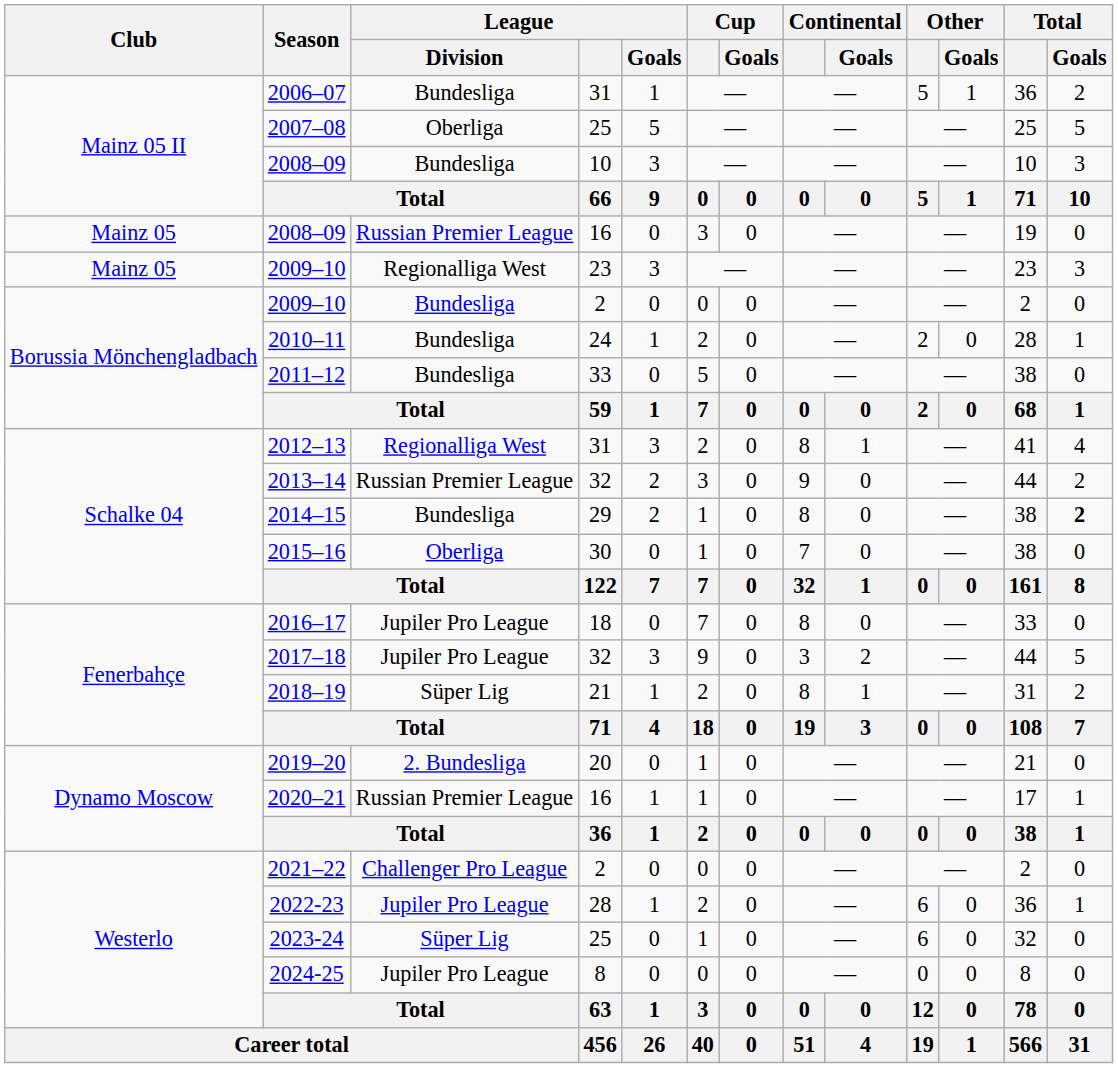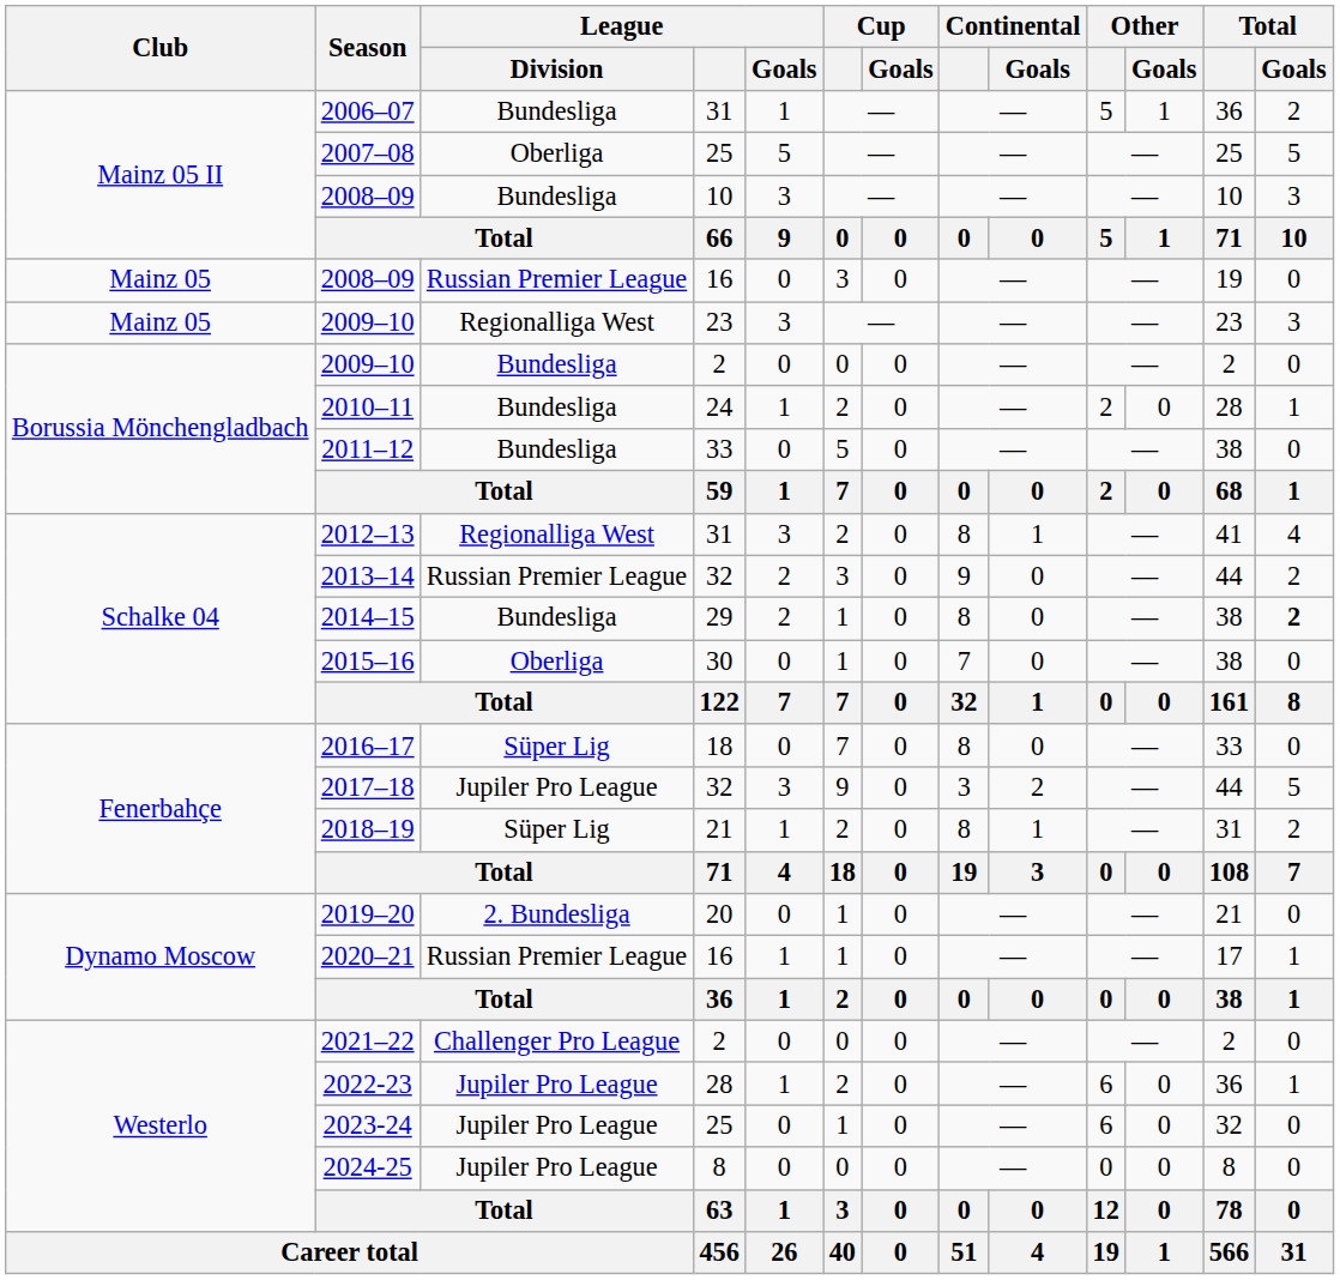2016–17 | League / Division: Jupiler Pro League -> Süper Lig
2023-24 | League / Division: Süper Lig -> Jupiler Pro League
